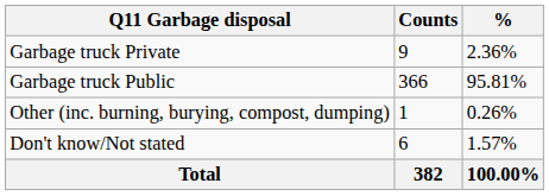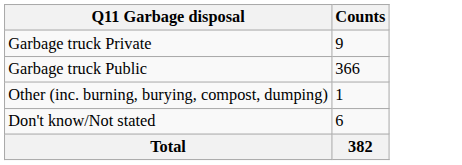- column: % | 2.36% | 95.81% | 0.26% | 1.57% | 100.00%
